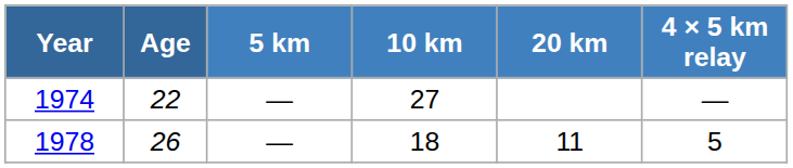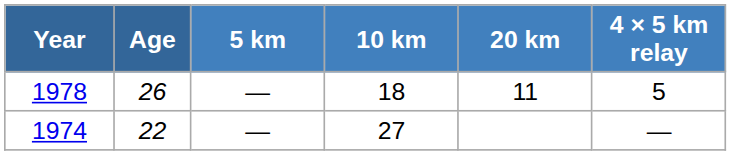rows swapped: 1974 <-> 1978
